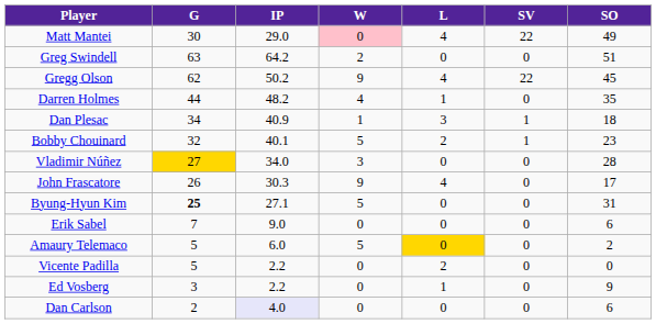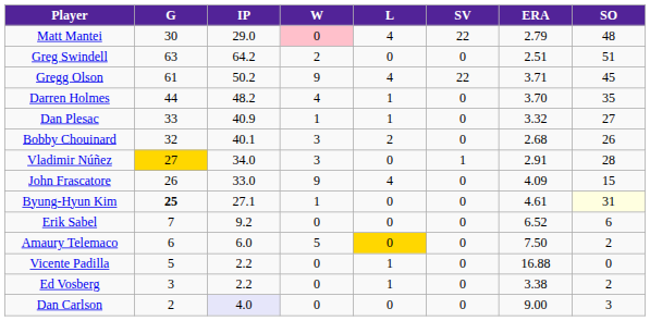+ column: ERA | 2.79 | 2.51 | 3.71 | 3.70 | 3.32 | 2.68 | 2.91 | 4.09 | 4.61 | 6.52 | 7.50 | 16.88 | 3.38 | 9.00
Matt Mantei | SO: 49 -> 48
Gregg Olson | G: 62 -> 61
Dan Plesac | G: 34 -> 33
Dan Plesac | L: 3 -> 1
Dan Plesac | SV: 1 -> 0
Dan Plesac | SO: 18 -> 27
Bobby Chouinard | W: 5 -> 3
Bobby Chouinard | SV: 1 -> 0
Bobby Chouinard | SO: 23 -> 26
Vladimir Núñez | SV: 0 -> 1
John Frascatore | IP: 30.3 -> 33.0
John Frascatore | SO: 17 -> 15
Byung-Hyun Kim | W: 5 -> 1
Byung-Hyun Kim | SO: no background -> lightyellow background
Erik Sabel | IP: 9.0 -> 9.2
Amaury Telemaco | G: 5 -> 6
Vicente Padilla | L: 2 -> 1
Ed Vosberg | SO: 9 -> 2
Dan Carlson | SO: 6 -> 3
